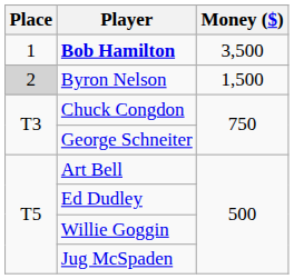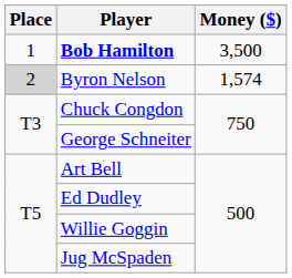Byron Nelson | Money ($): 1,500 -> 1,574
